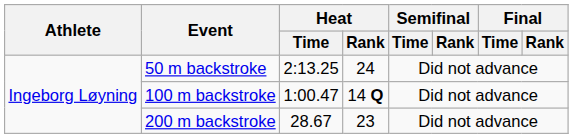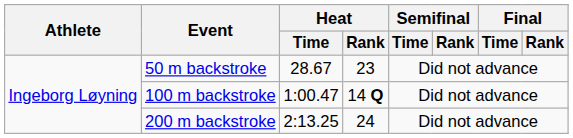50 m backstroke | Heat / Time: 2:13.25 -> 28.67
50 m backstroke | Heat / Rank: 24 -> 23
200 m backstroke | Heat / Time: 28.67 -> 2:13.25
200 m backstroke | Heat / Rank: 23 -> 24
